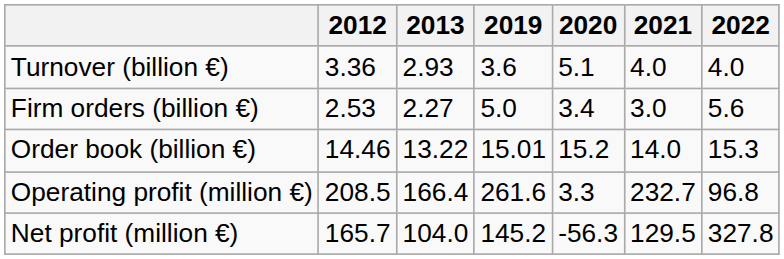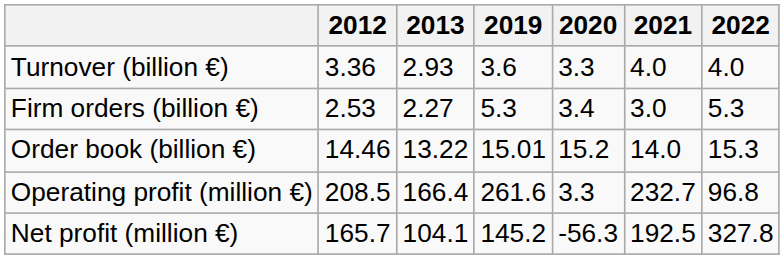Turnover (billion €) | 2020: 5.1 -> 3.3
Firm orders (billion €) | 2019: 5.0 -> 5.3
Firm orders (billion €) | 2022: 5.6 -> 5.3
Net profit (million €) | 2013: 104.0 -> 104.1
Net profit (million €) | 2021: 129.5 -> 192.5
